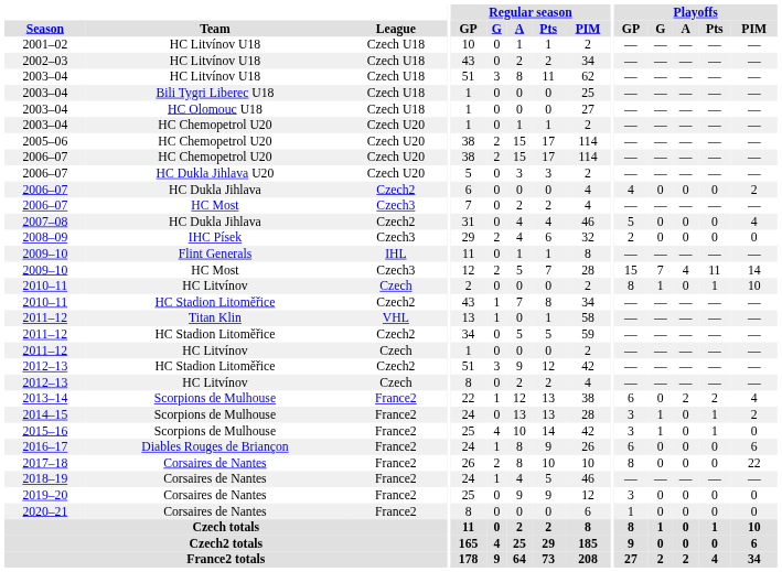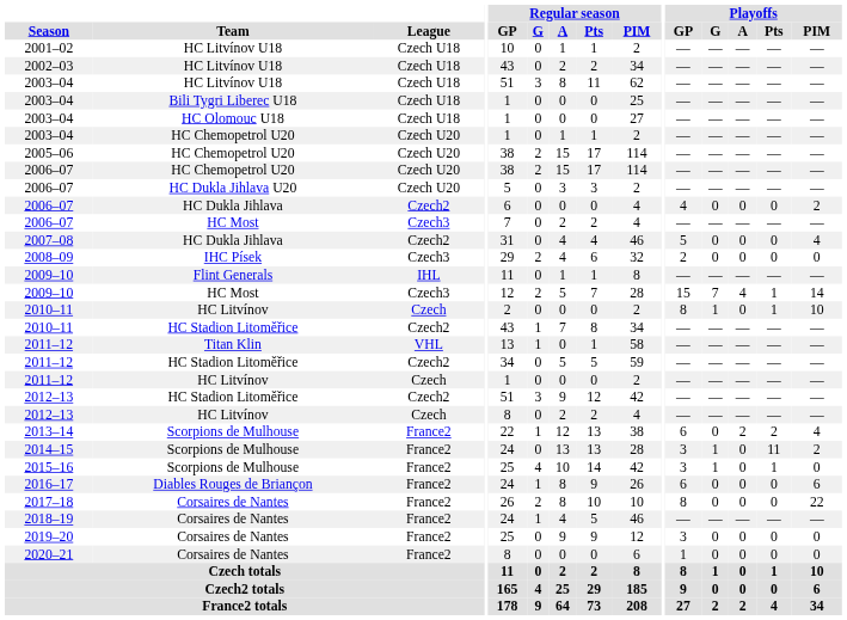2009–10 / HC Most | Playoffs / Pts: 11 -> 1
2014–15 | Playoffs / Pts: 1 -> 11
